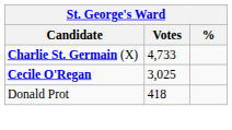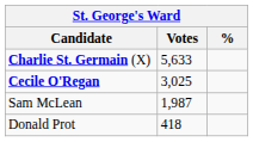Charlie St. Germain (X) | Votes: 4,733 -> 5,633
+ row: Sam McLean | 1,987
